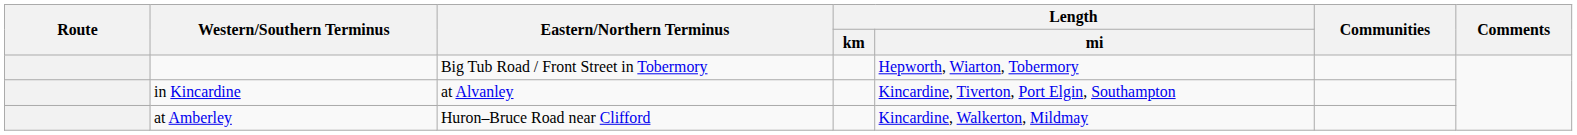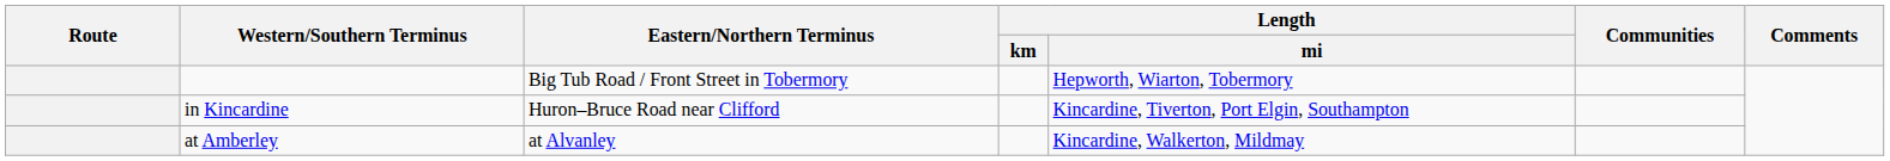in Kincardine | Eastern/Northern Terminus: at Alvanley -> Huron–Bruce Road near Clifford
at Amberley | Eastern/Northern Terminus: Huron–Bruce Road near Clifford -> at Alvanley
